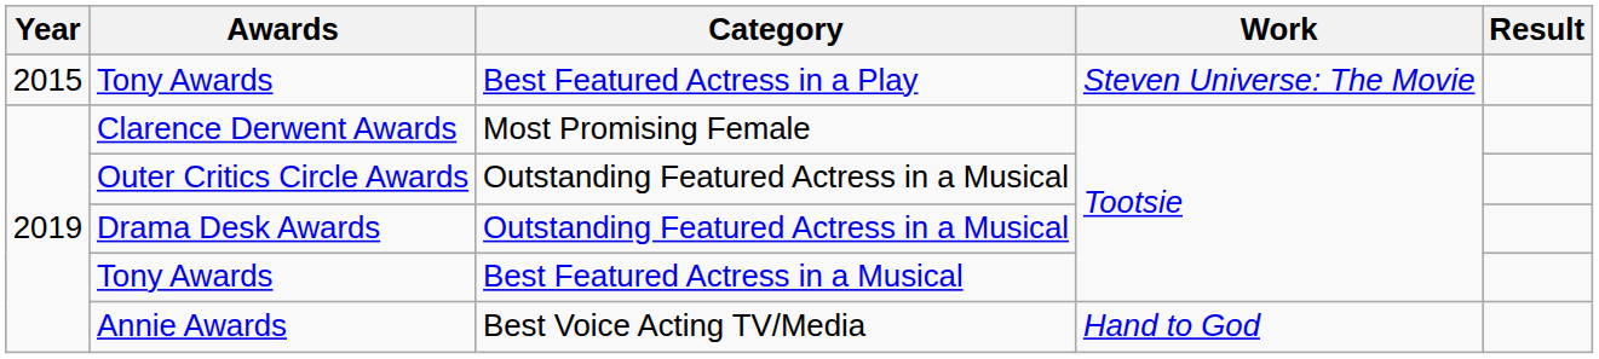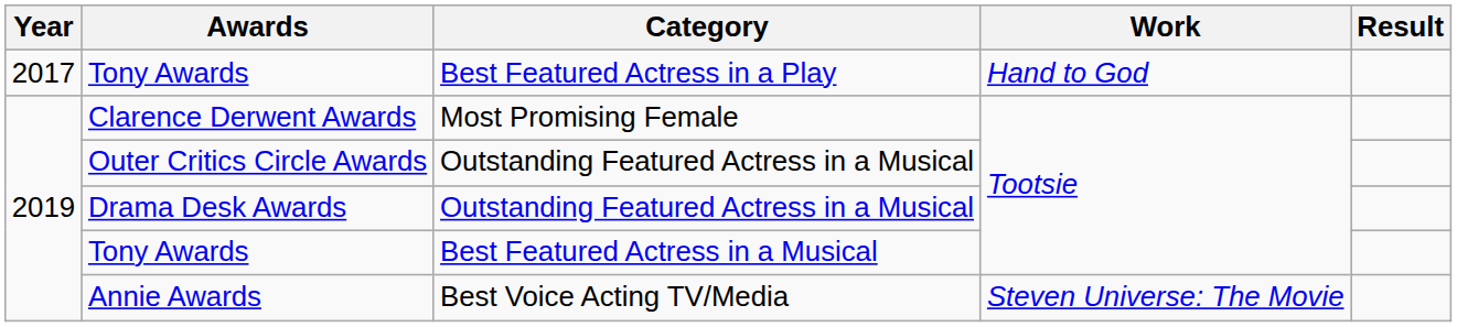Tony Awards / Best Featured Actress in a Play | Year: 2015 -> 2017
Tony Awards / Best Featured Actress in a Play | Work: Steven Universe: The Movie -> Hand to God
Annie Awards | Work: Hand to God -> Steven Universe: The Movie
